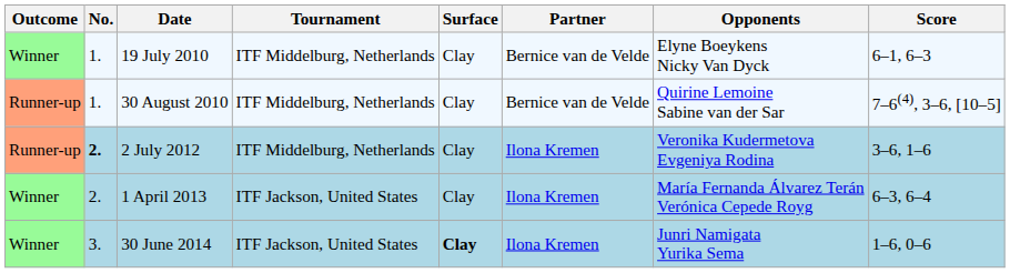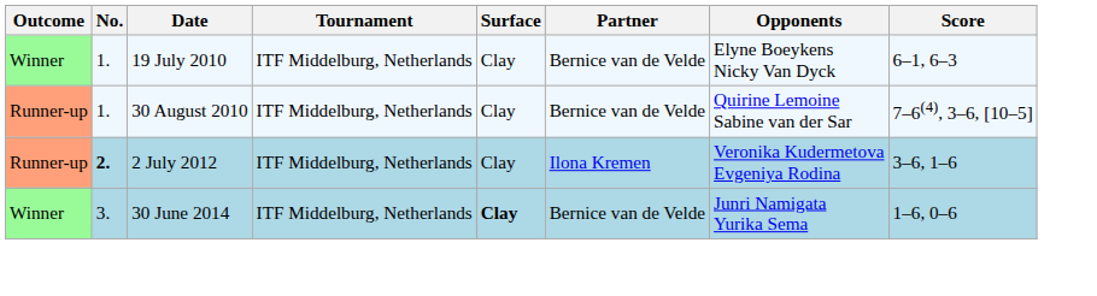- row: Winner | 2. | 1 April 2013 | ITF Jackson, United States | Clay | Ilona Kremen | María Fernanda Álvarez Terán Verónica Cepede Royg | 6–3, 6–4
30 June 2014 | Tournament: ITF Jackson, United States -> ITF Middelburg, Netherlands
30 June 2014 | Partner: Ilona Kremen -> Bernice van de Velde
